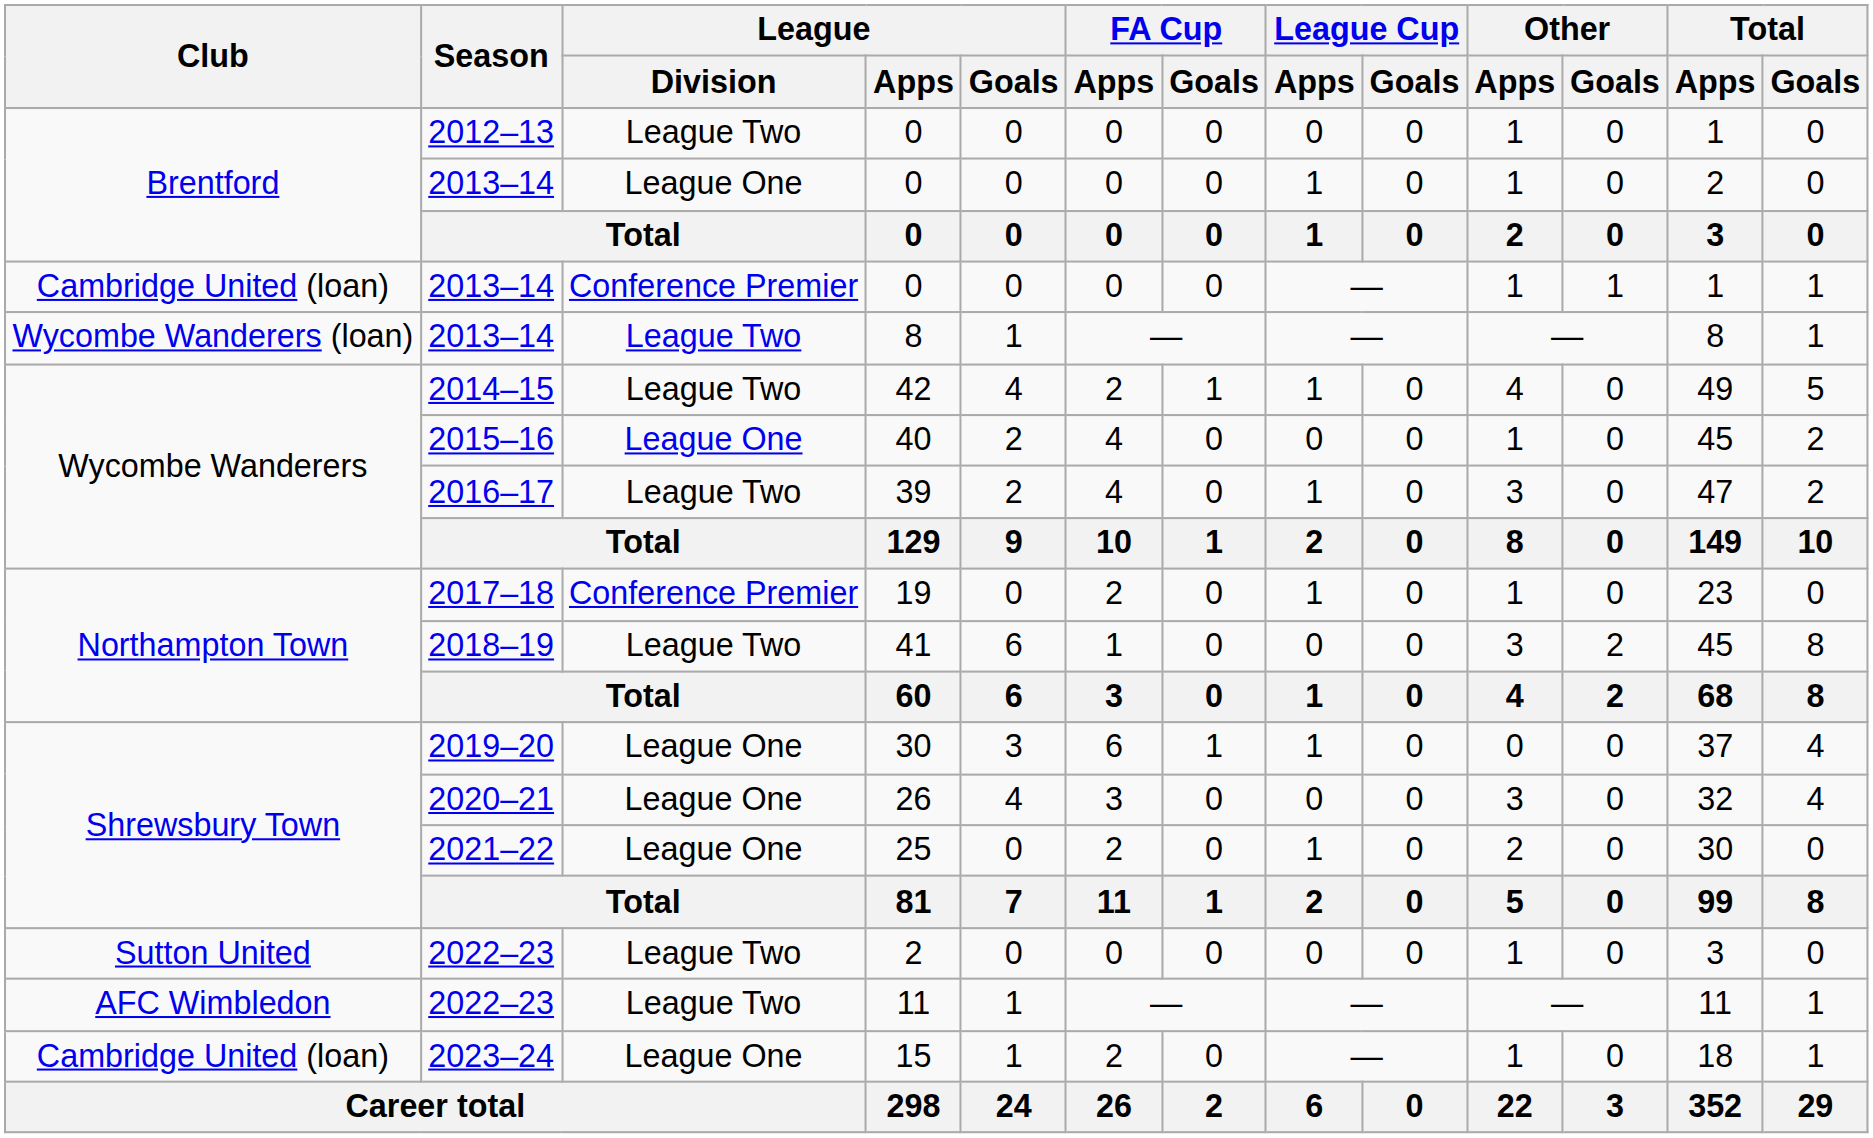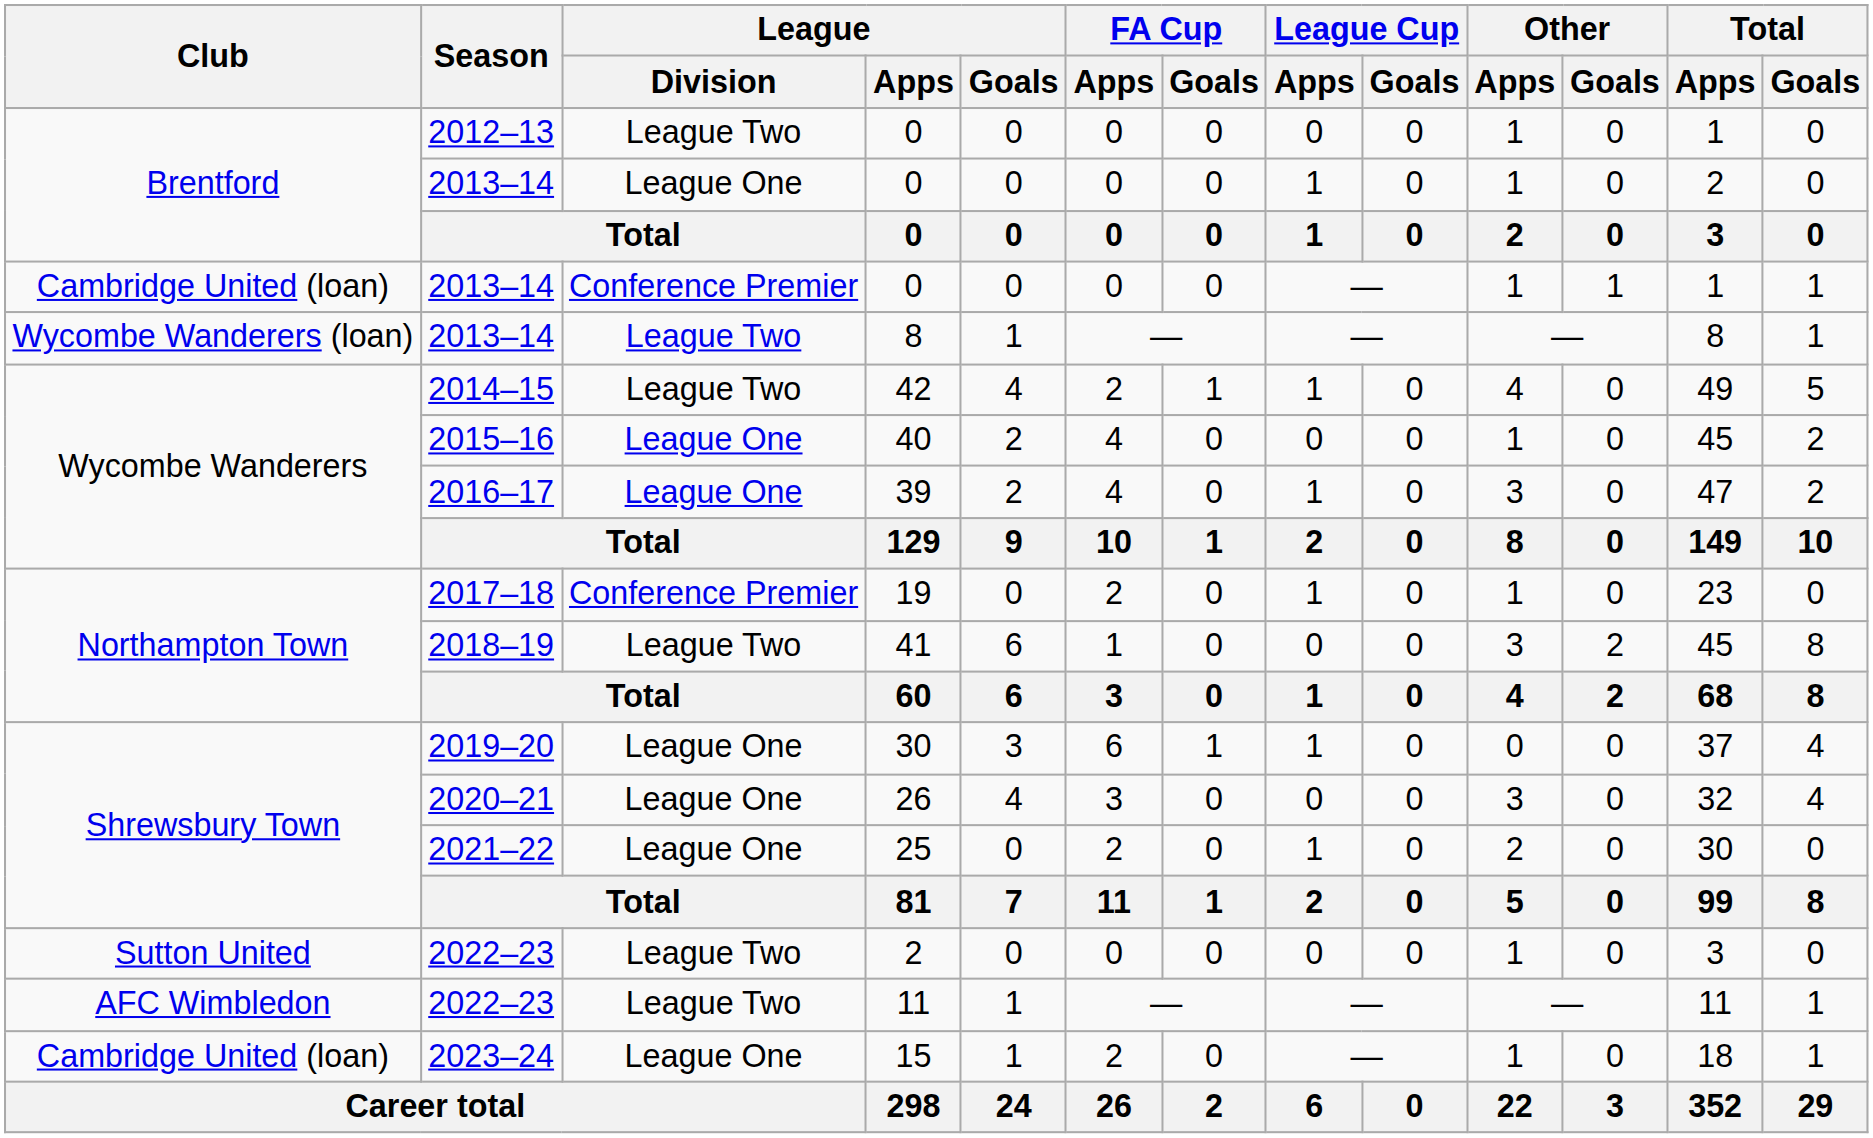39 | League / Division: League Two -> League One
